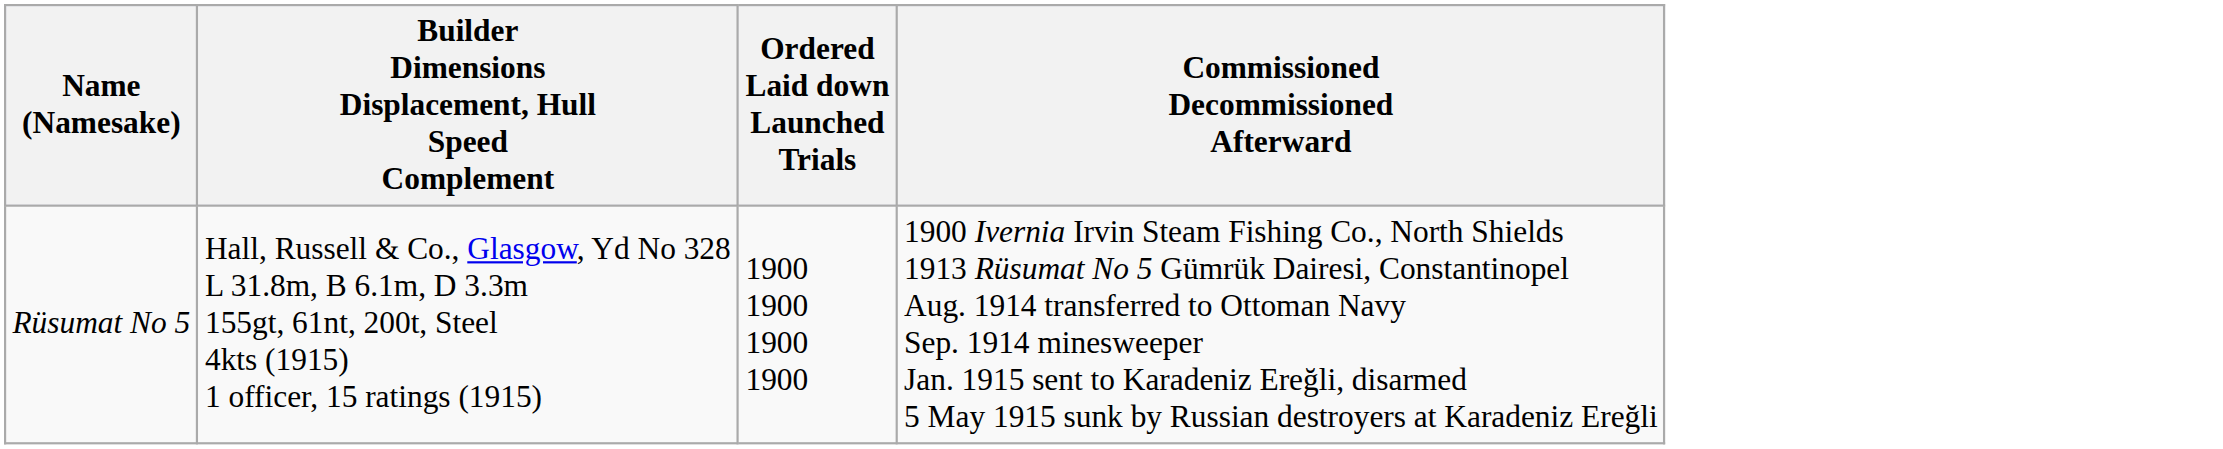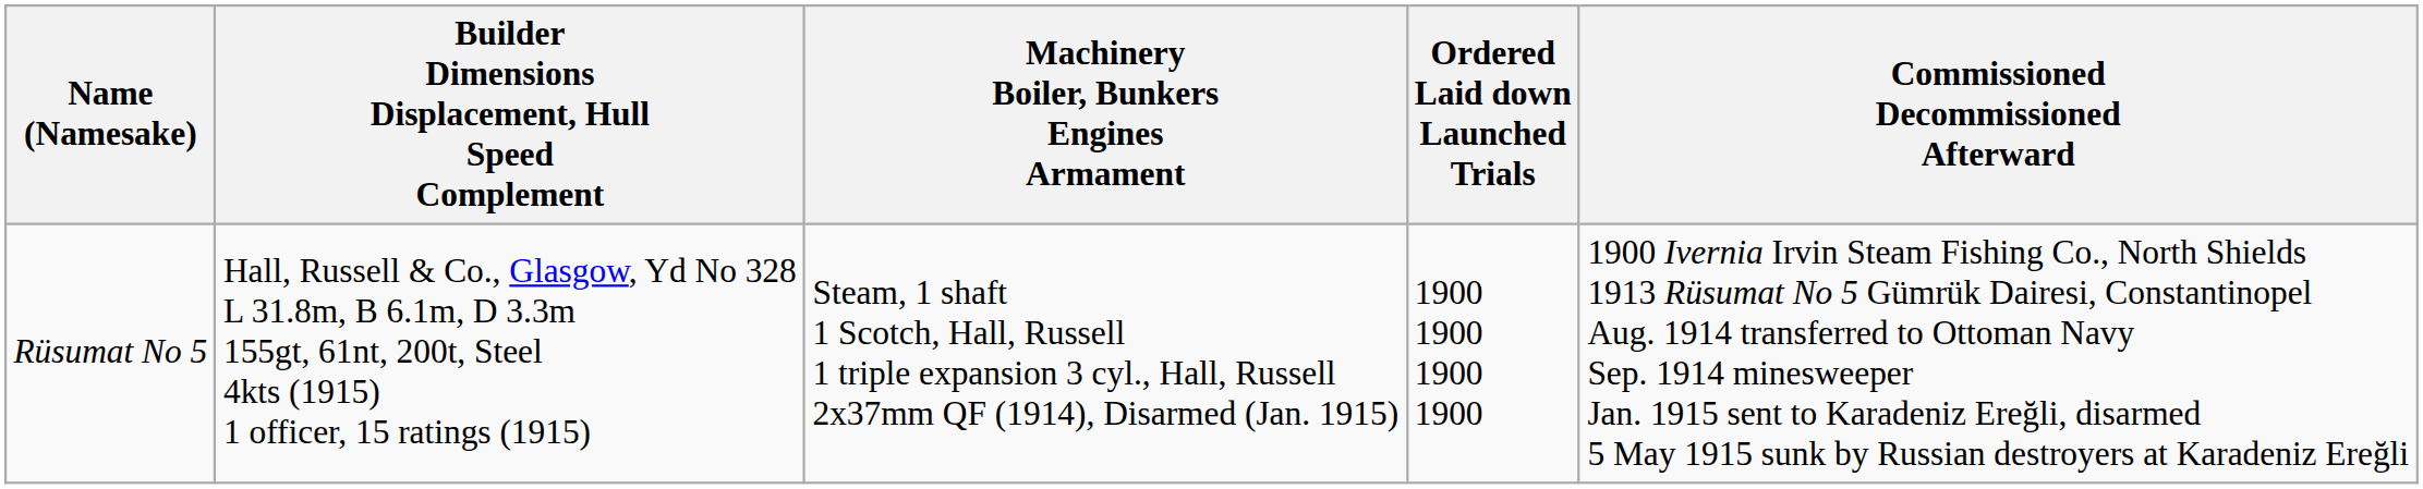+ column: Machinery Boiler, Bunkers Engines Armament | Steam, 1 shaft 1 Scotch, Hall, Russell 1 triple expansion 3 cyl., Hall, Russell 2x37mm QF (1914), Disarmed (Jan. 1915)
